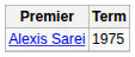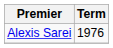Alexis Sarei | Term: 1975 -> 1976
